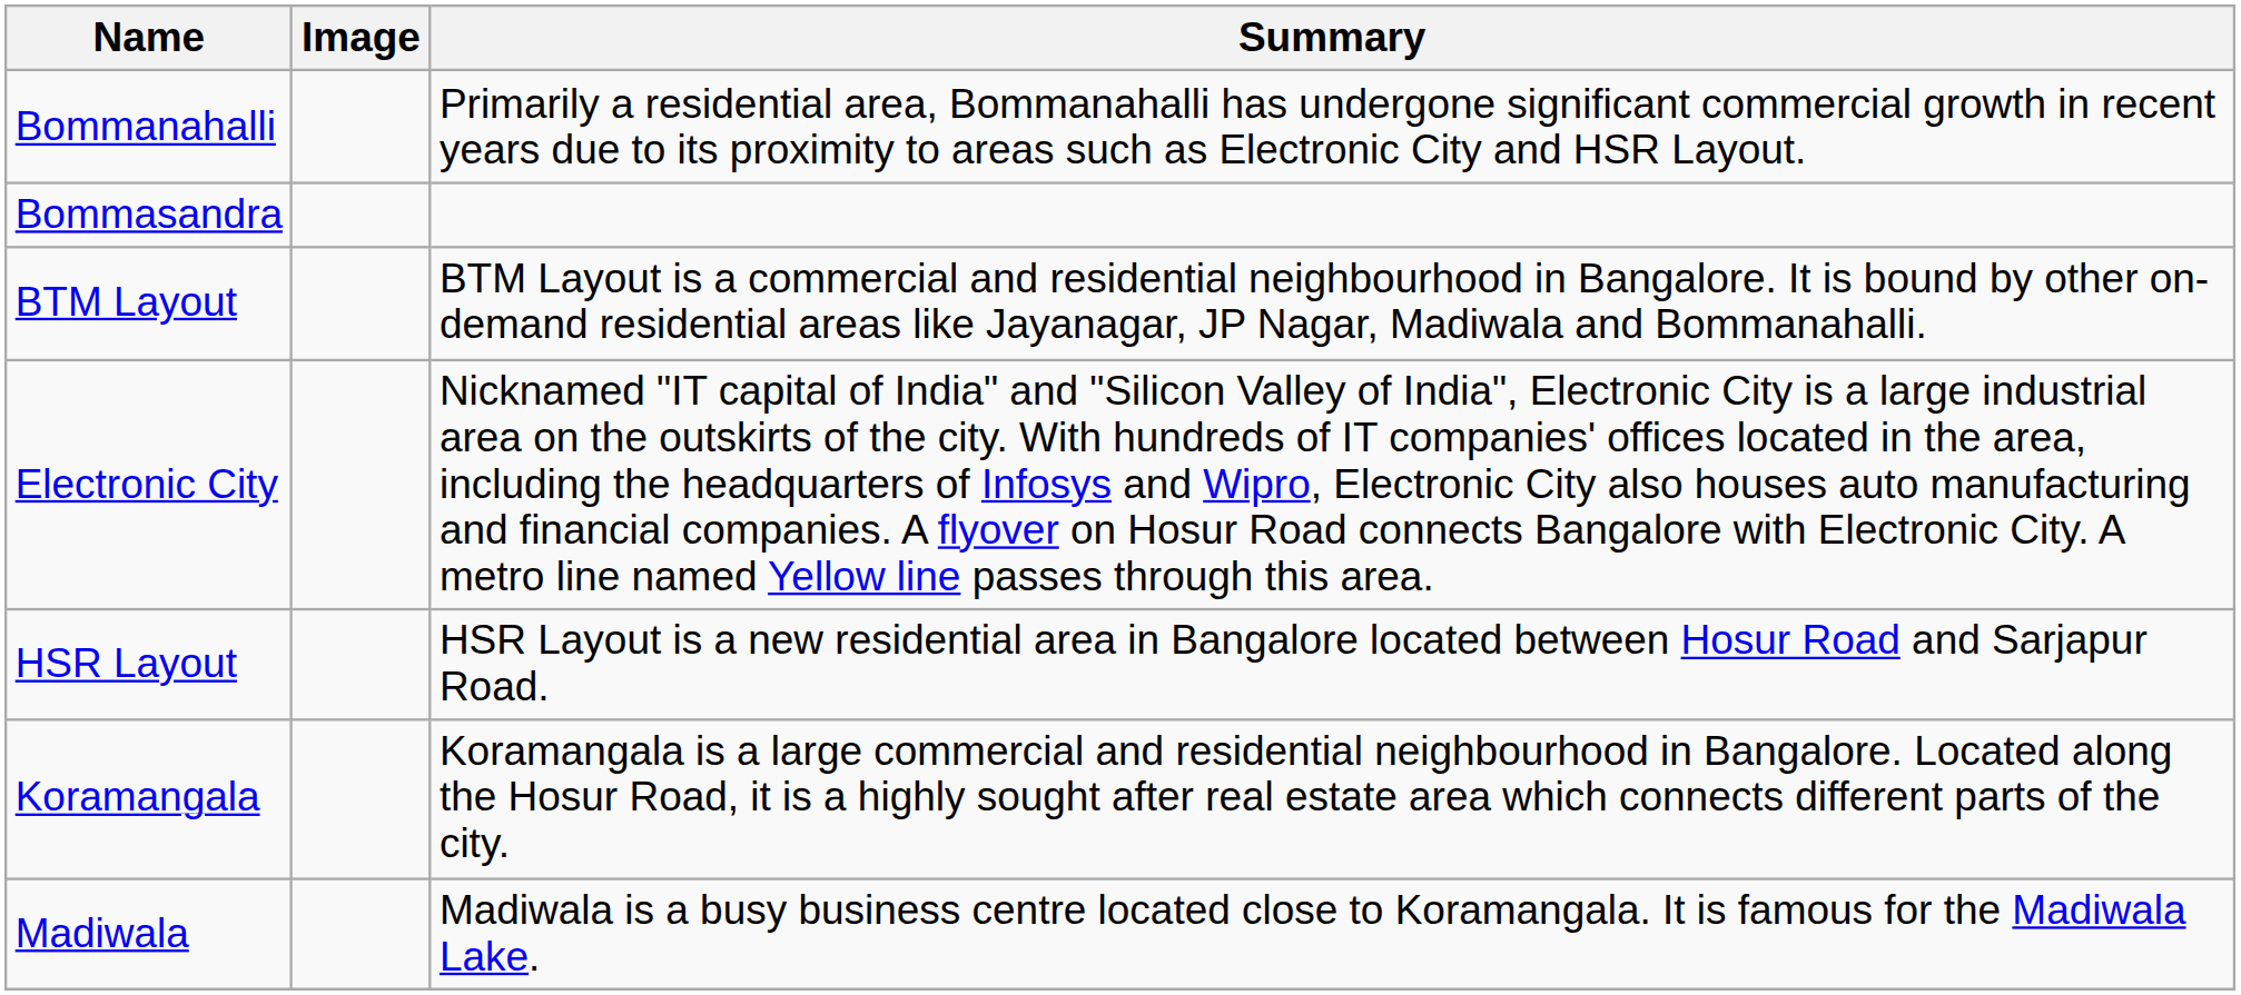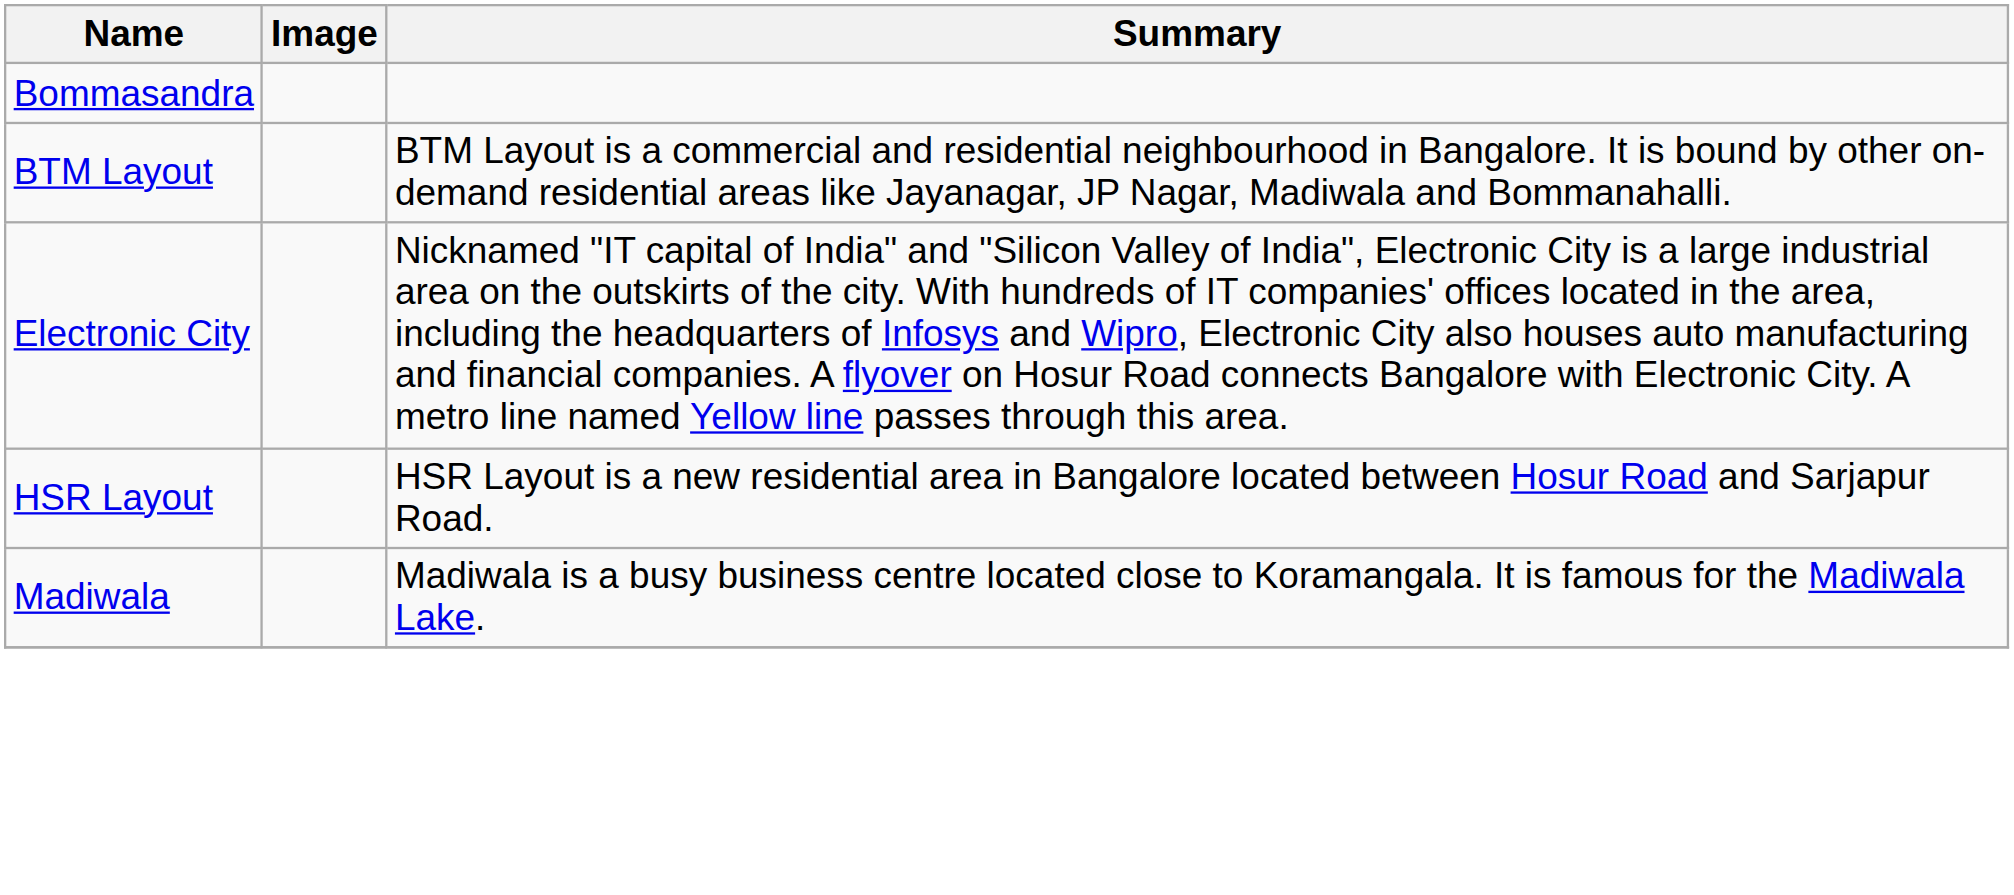- row: Bommanahalli | Primarily a residential area, Bommanahalli has undergone significant commercial growth in recent years due to its proximity to areas such as Electronic City and HSR Layout.
- row: Koramangala | Koramangala is a large commercial and residential neighbourhood in Bangalore. Located along the Hosur Road, it is a highly sought after real estate area which connects different parts of the city.
